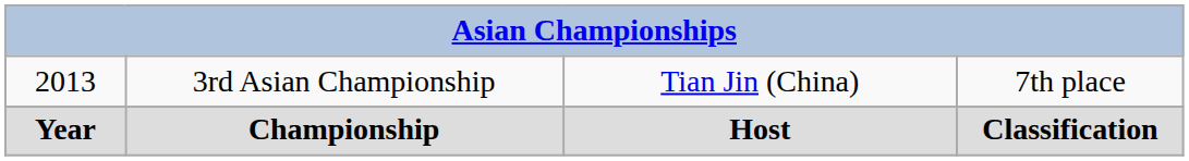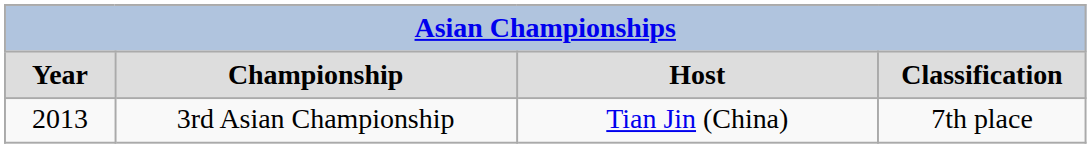rows swapped: Year <-> 2013
